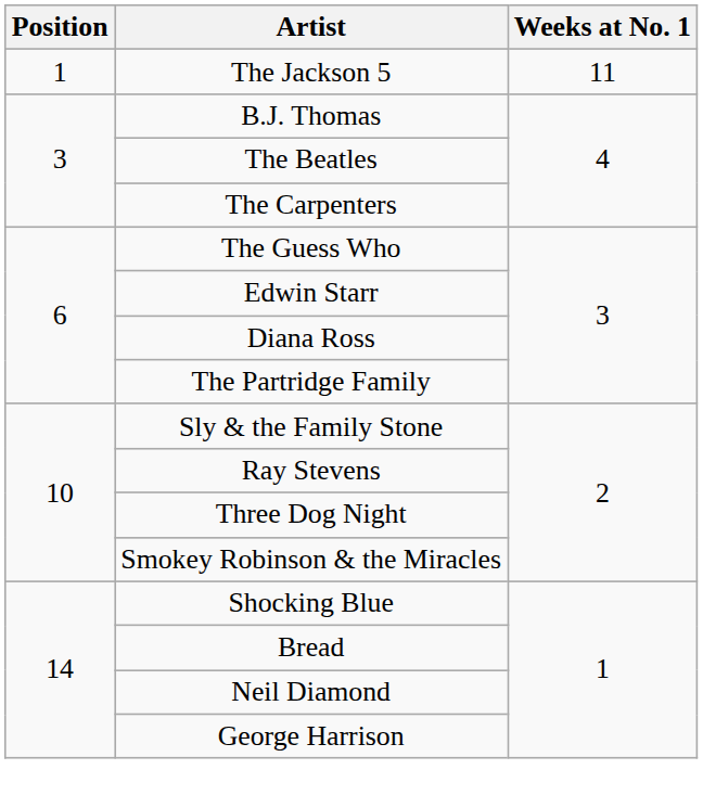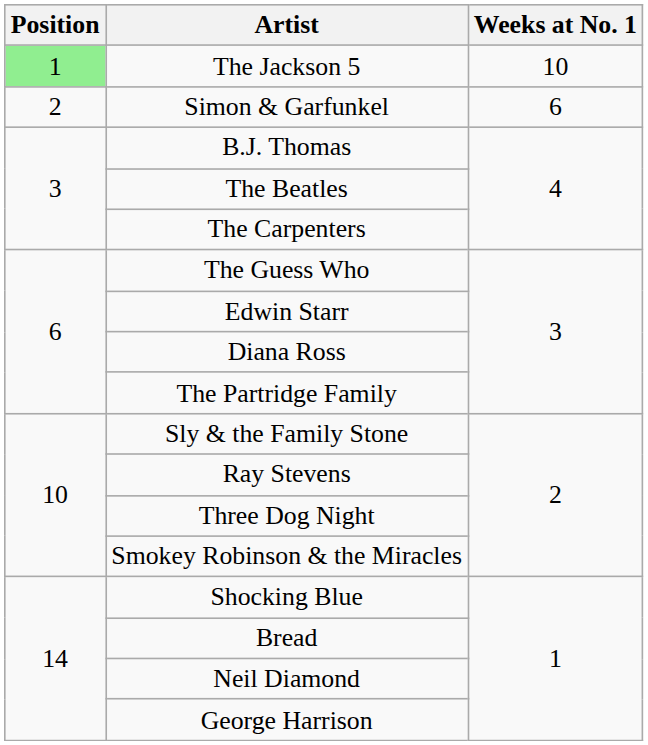The Jackson 5 | Position: no background -> lightgreen background
The Jackson 5 | Weeks at No. 1: 11 -> 10
+ row: 2 | Simon & Garfunkel | 6
